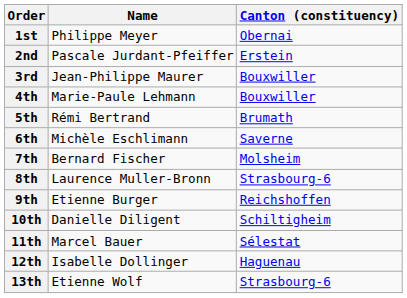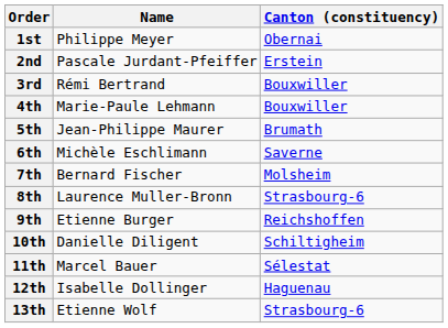3rd | Name: Jean-Philippe Maurer -> Rémi Bertrand
5th | Name: Rémi Bertrand -> Jean-Philippe Maurer
